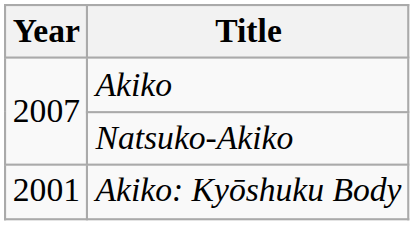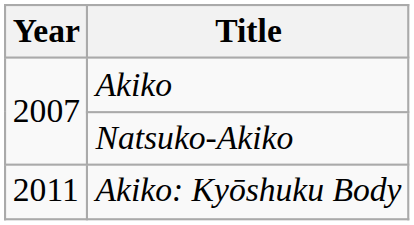Akiko: Kyōshuku Body | Year: 2001 -> 2011
